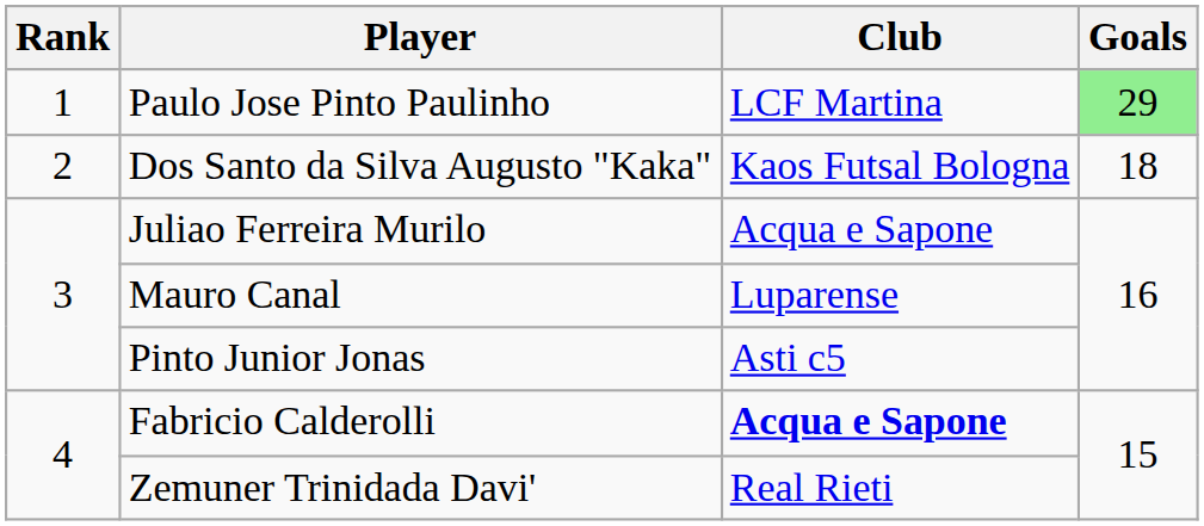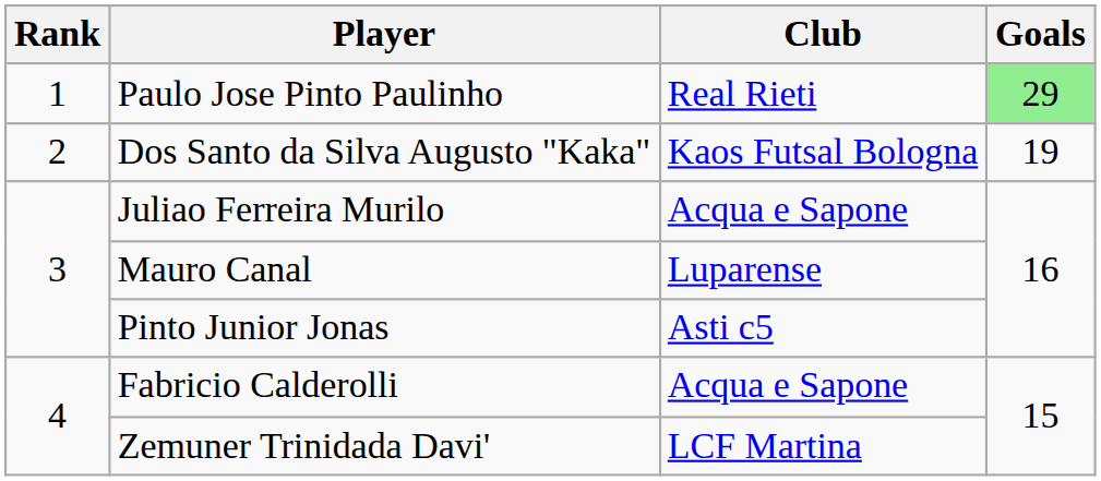Paulo Jose Pinto Paulinho | Club: LCF Martina -> Real Rieti
Dos Santo da Silva Augusto "Kaka" | Goals: 18 -> 19
Fabricio Calderolli | Club: bold -> normal
Zemuner Trinidada Davi' | Club: Real Rieti -> LCF Martina
